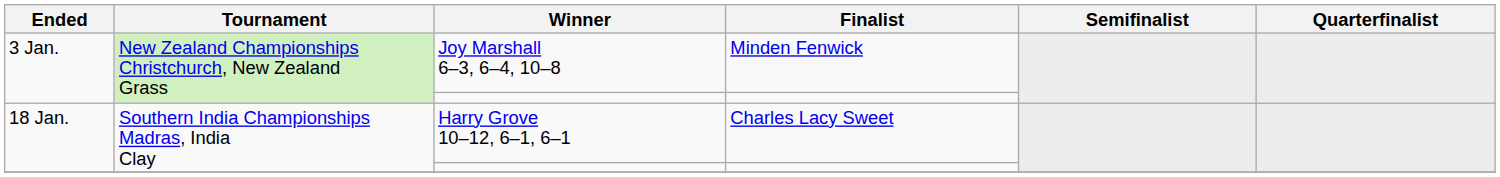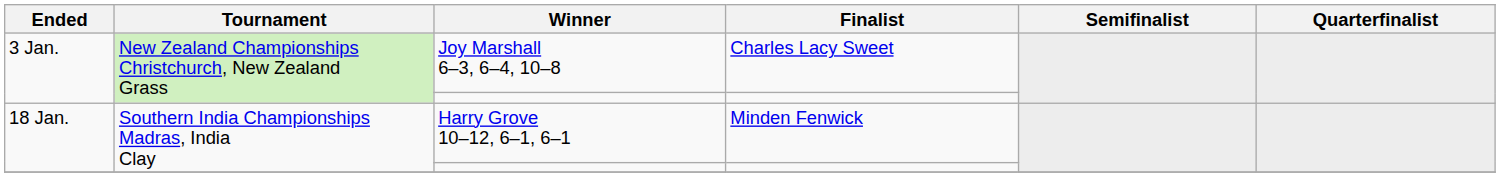Joy Marshall 6–3, 6–4, 10–8 | Finalist: Minden Fenwick -> Charles Lacy Sweet
Harry Grove 10–12, 6–1, 6–1 | Finalist: Charles Lacy Sweet -> Minden Fenwick
